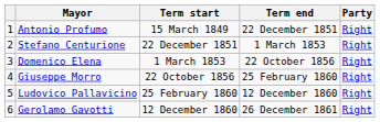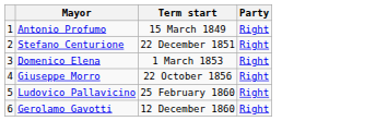- column: Term end | 22 December 1851 | 1 March 1853 | 22 October 1856 | 25 February 1860 | 12 December 1860 | 26 December 1861
